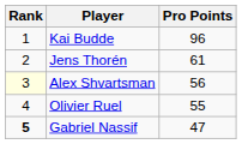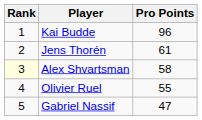Alex Shvartsman | Pro Points: 56 -> 58
Gabriel Nassif | Rank: bold -> normal
